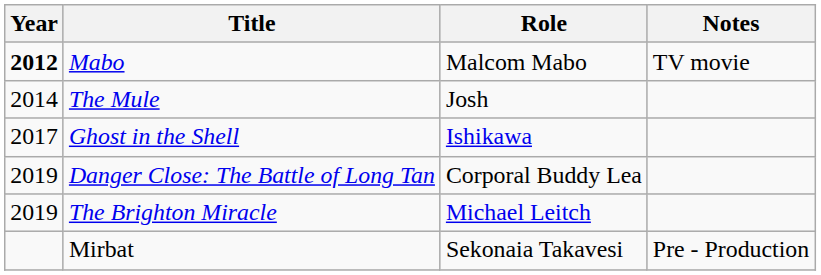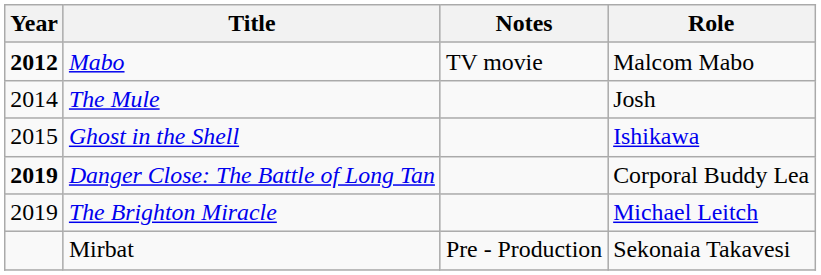columns swapped: Role <-> Notes
Ghost in the Shell | Year: 2017 -> 2015
Danger Close: The Battle of Long Tan | Year: normal -> bold
